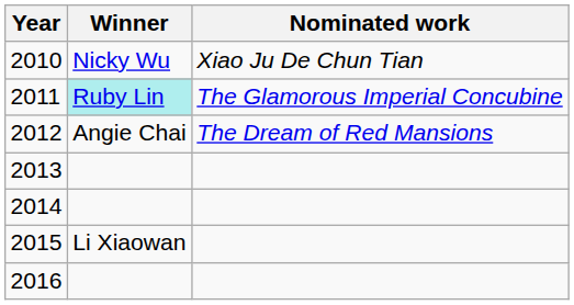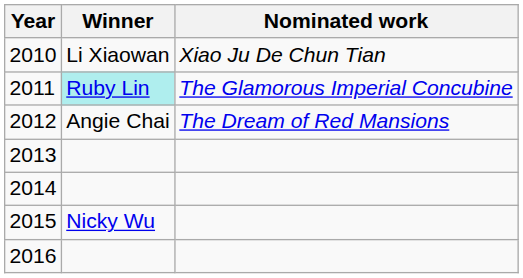2010 | Winner: Nicky Wu -> Li Xiaowan
2015 | Winner: Li Xiaowan -> Nicky Wu
